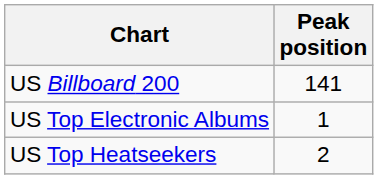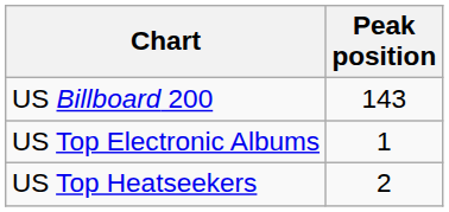US Billboard 200 | Peak position: 141 -> 143
